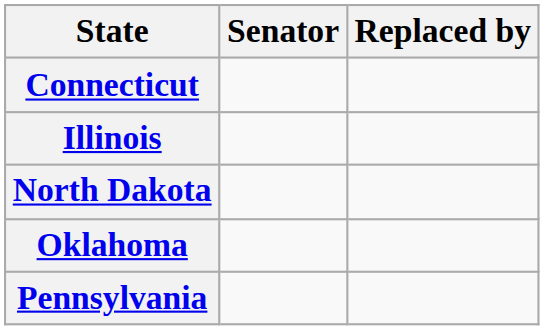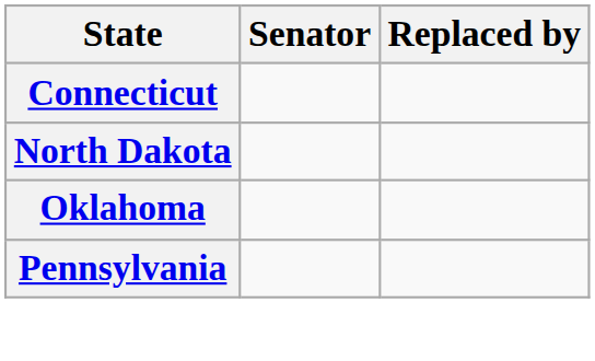- row: Illinois
